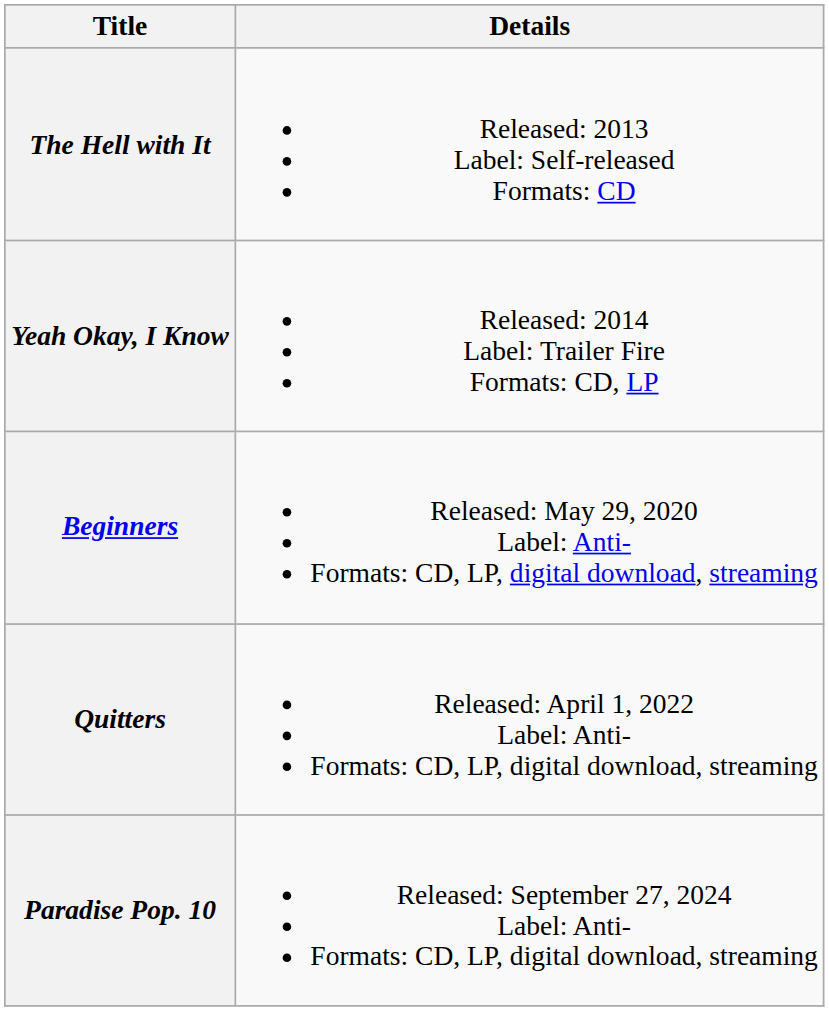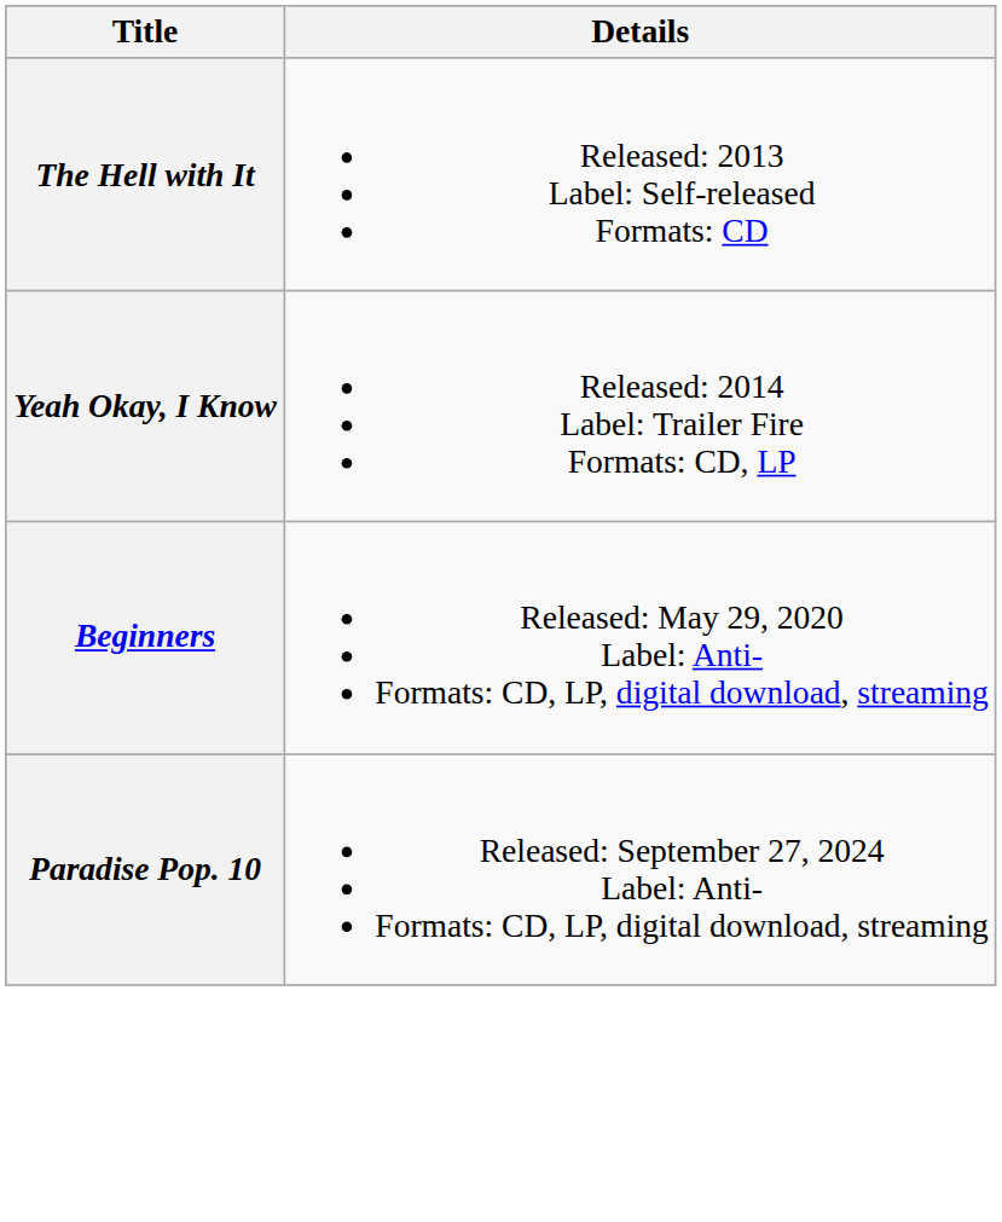- row: Quitters | Released: April 1, 2022 Label: Anti- Formats: CD, LP, digital download, streaming
